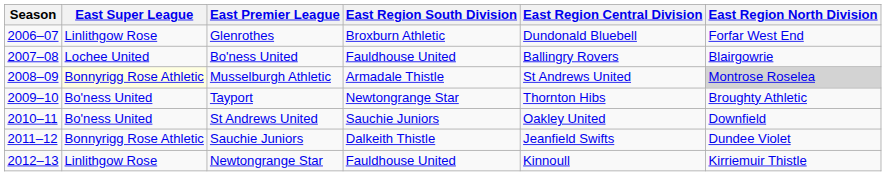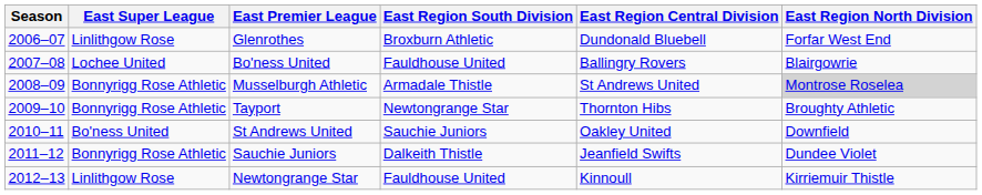Musselburgh Athletic | East Super League: lightyellow background -> no background
Tayport | East Super League: Bo'ness United -> Bonnyrigg Rose Athletic
